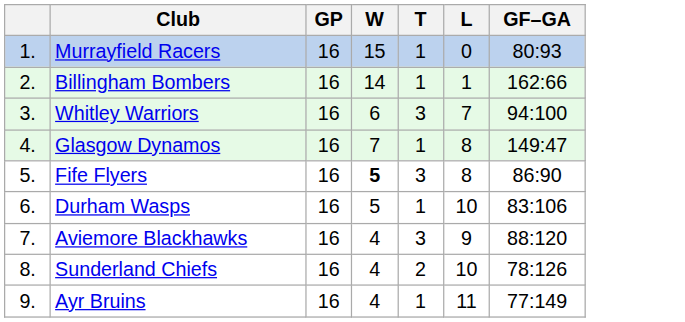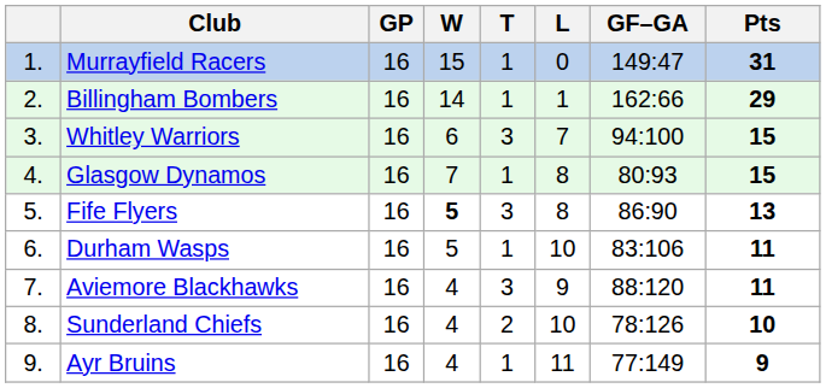+ column: Pts | 31 | 29 | 15 | 15 | 13 | 11 | 11 | 10 | 9
Murrayfield Racers | GF–GA: 80:93 -> 149:47
Glasgow Dynamos | GF–GA: 149:47 -> 80:93
